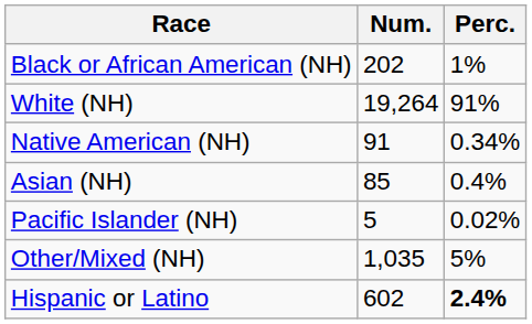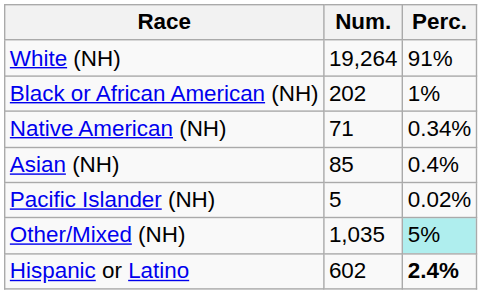rows swapped: White (NH) <-> Black or African American (NH)
Native American (NH) | Num.: 91 -> 71
Other/Mixed (NH) | Perc.: no background -> paleturquoise background
